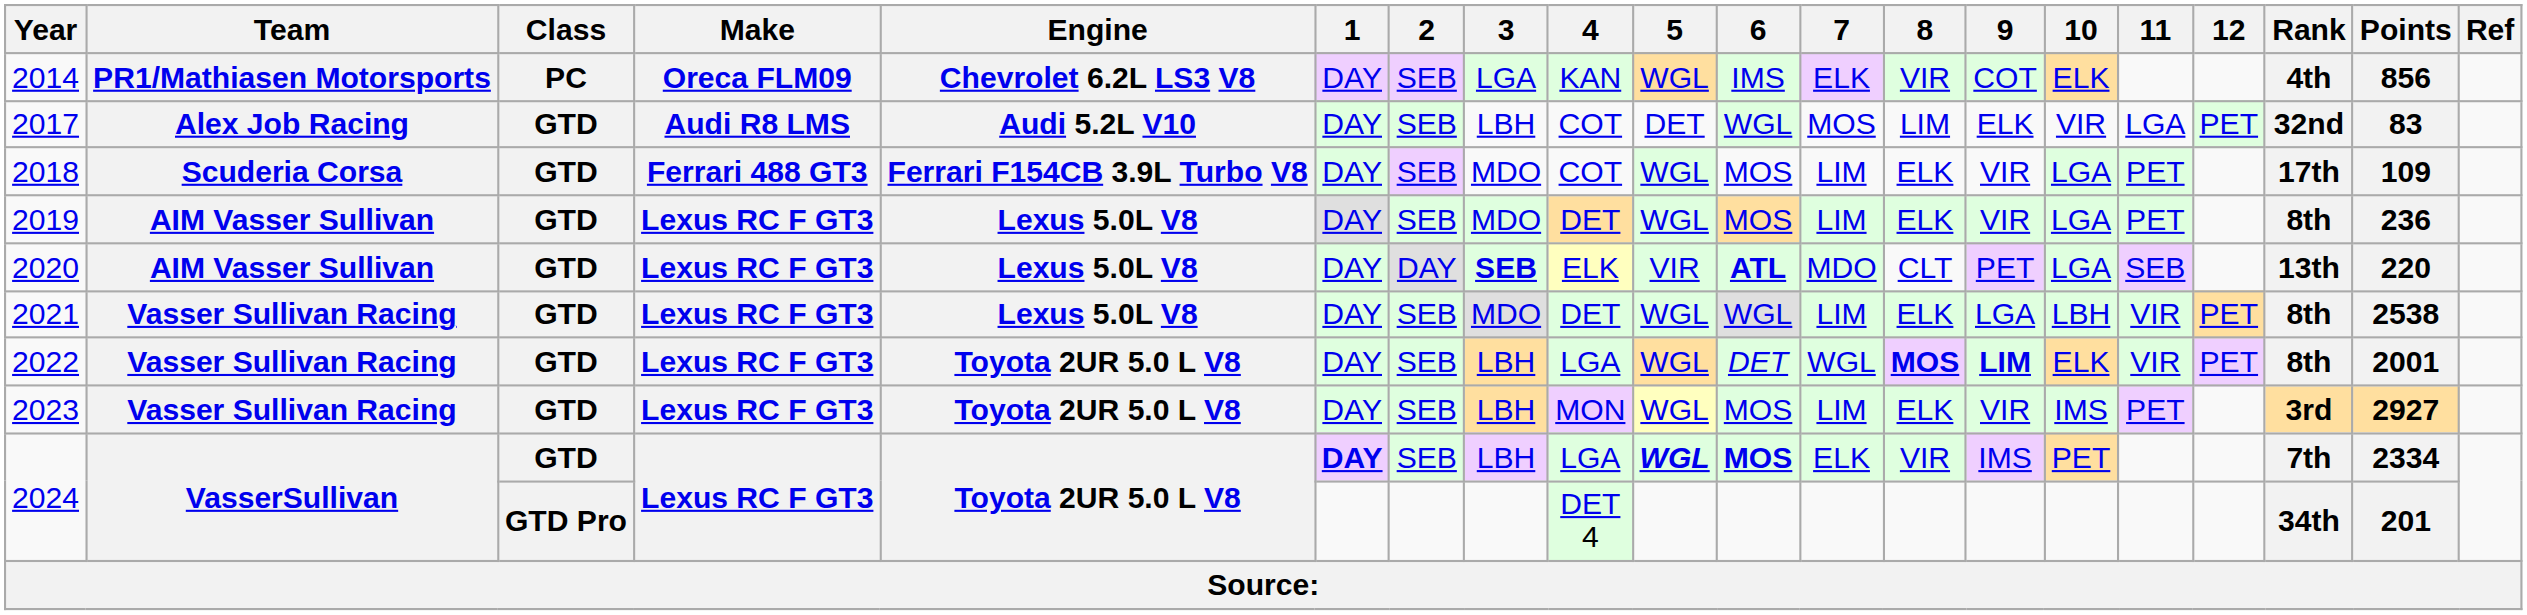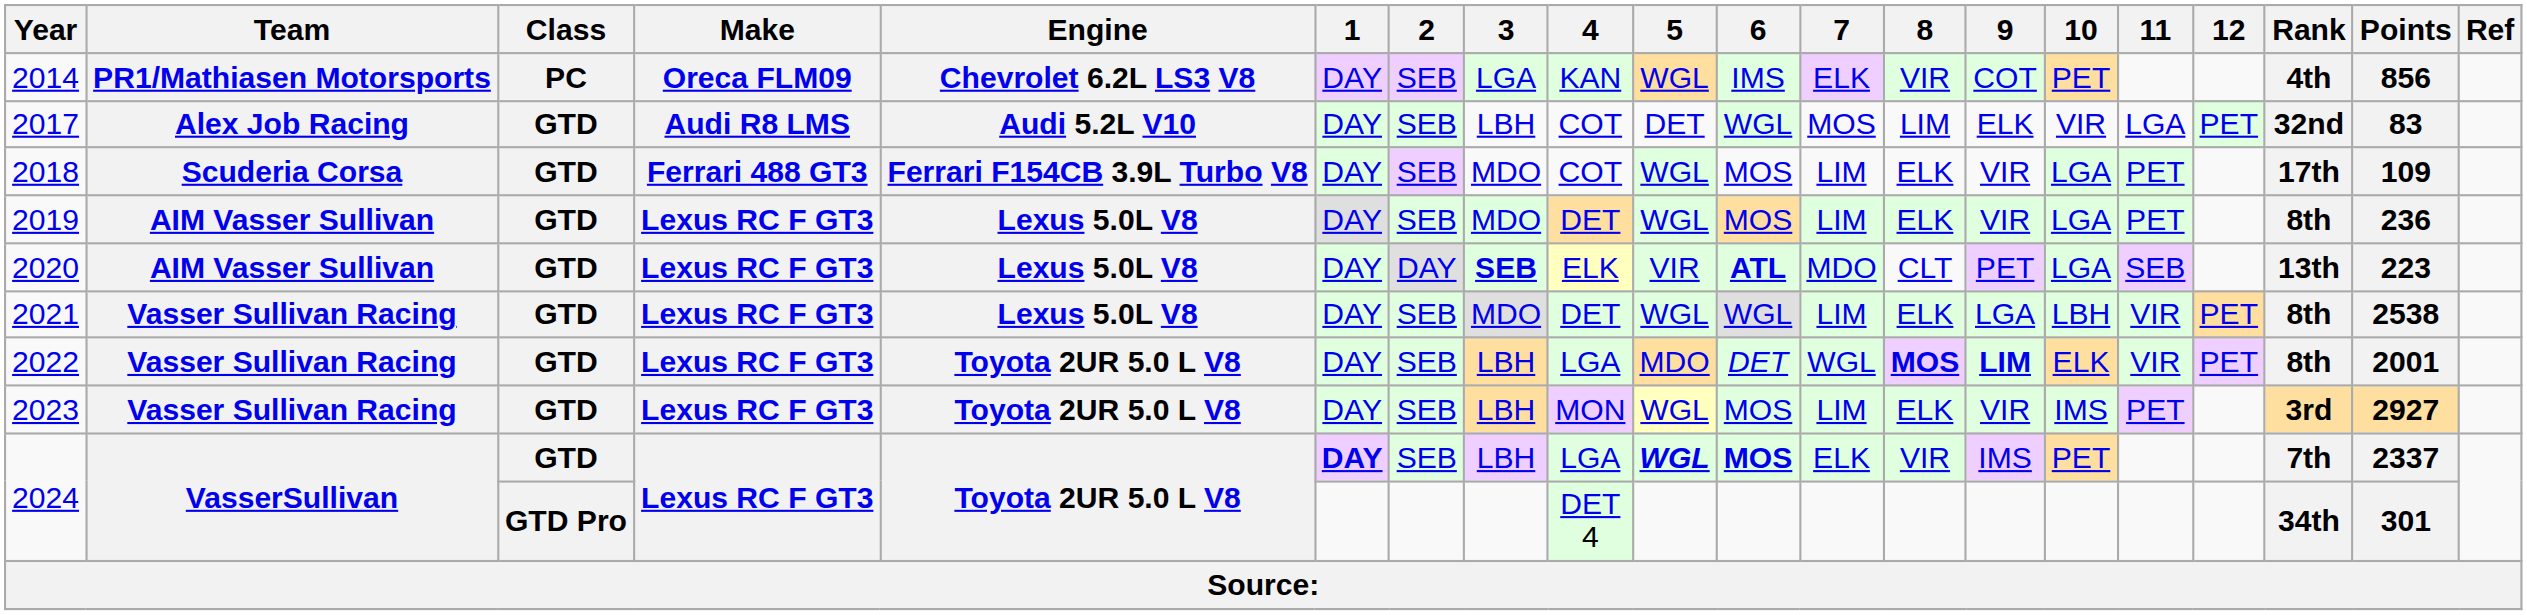2014 | 10: ELK -> PET
2020 | Points: 220 -> 223
2022 | 5: WGL -> MDO
2024 / GTD | Points: 2334 -> 2337
2024 / GTD Pro | Points: 201 -> 301
